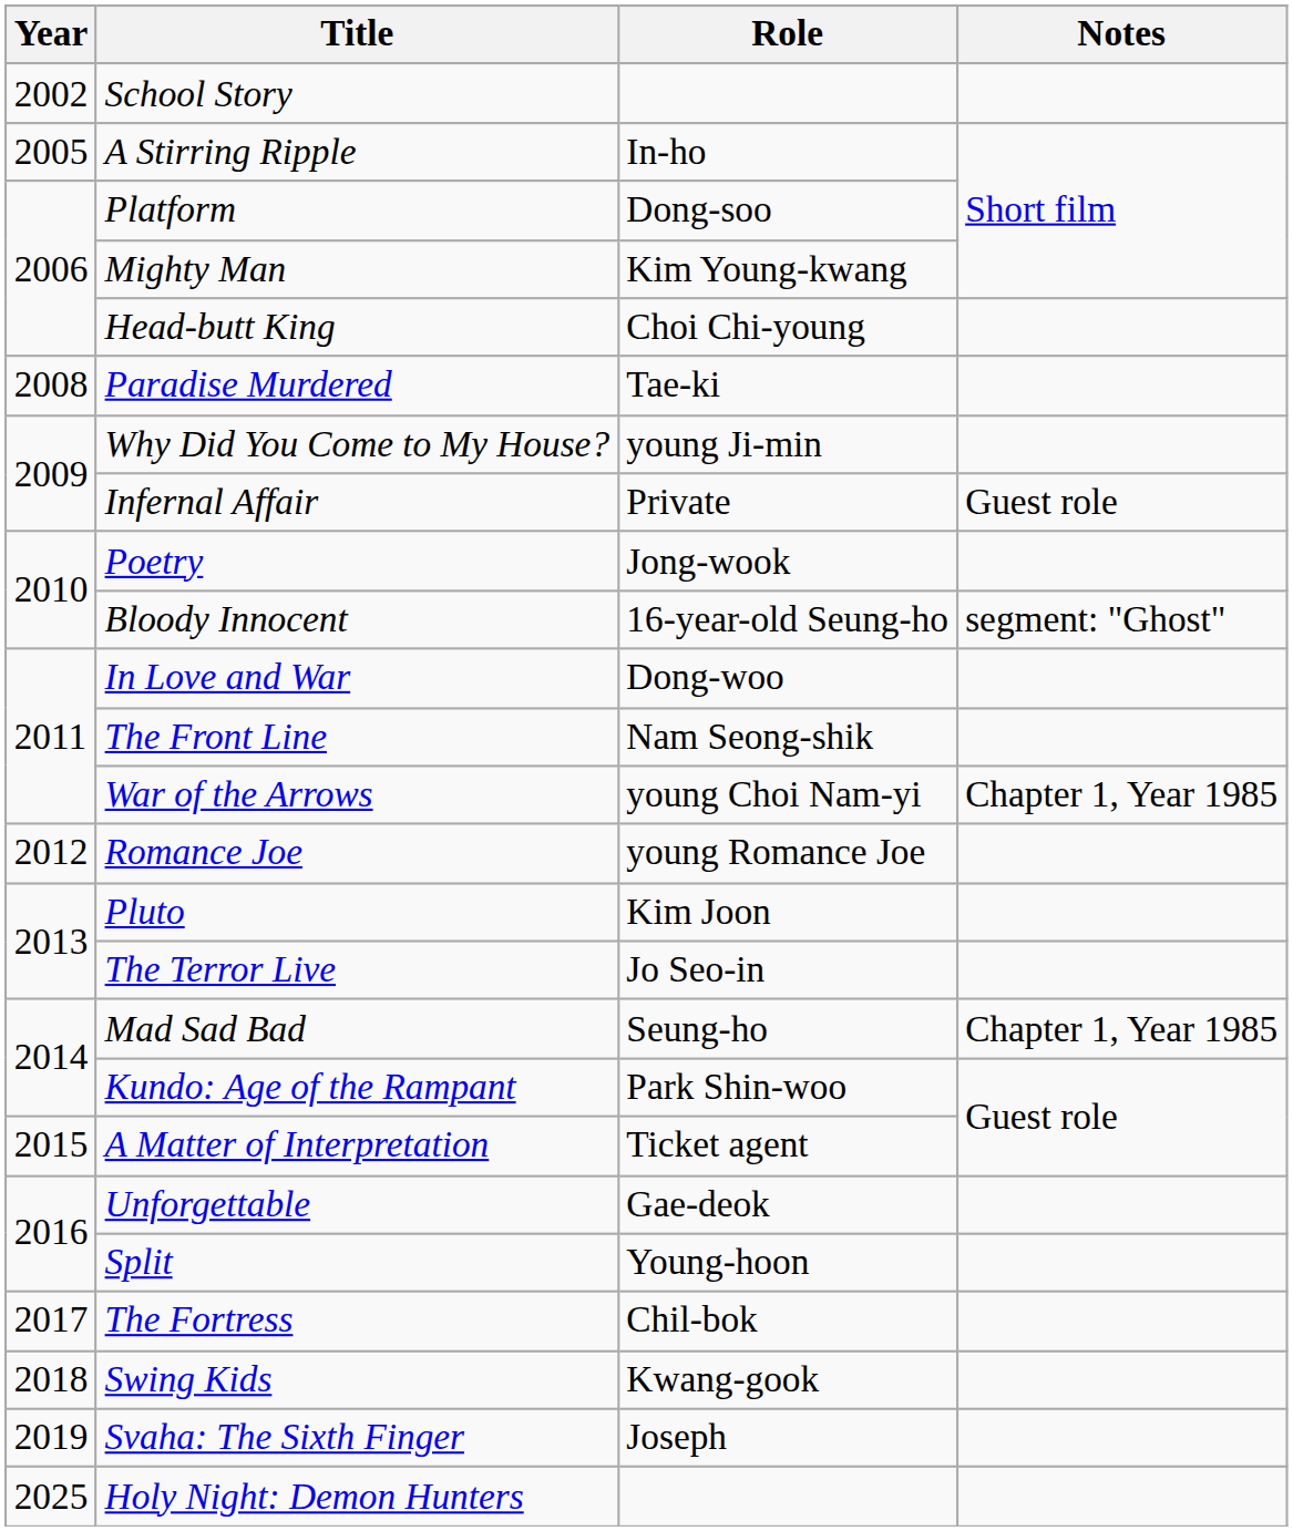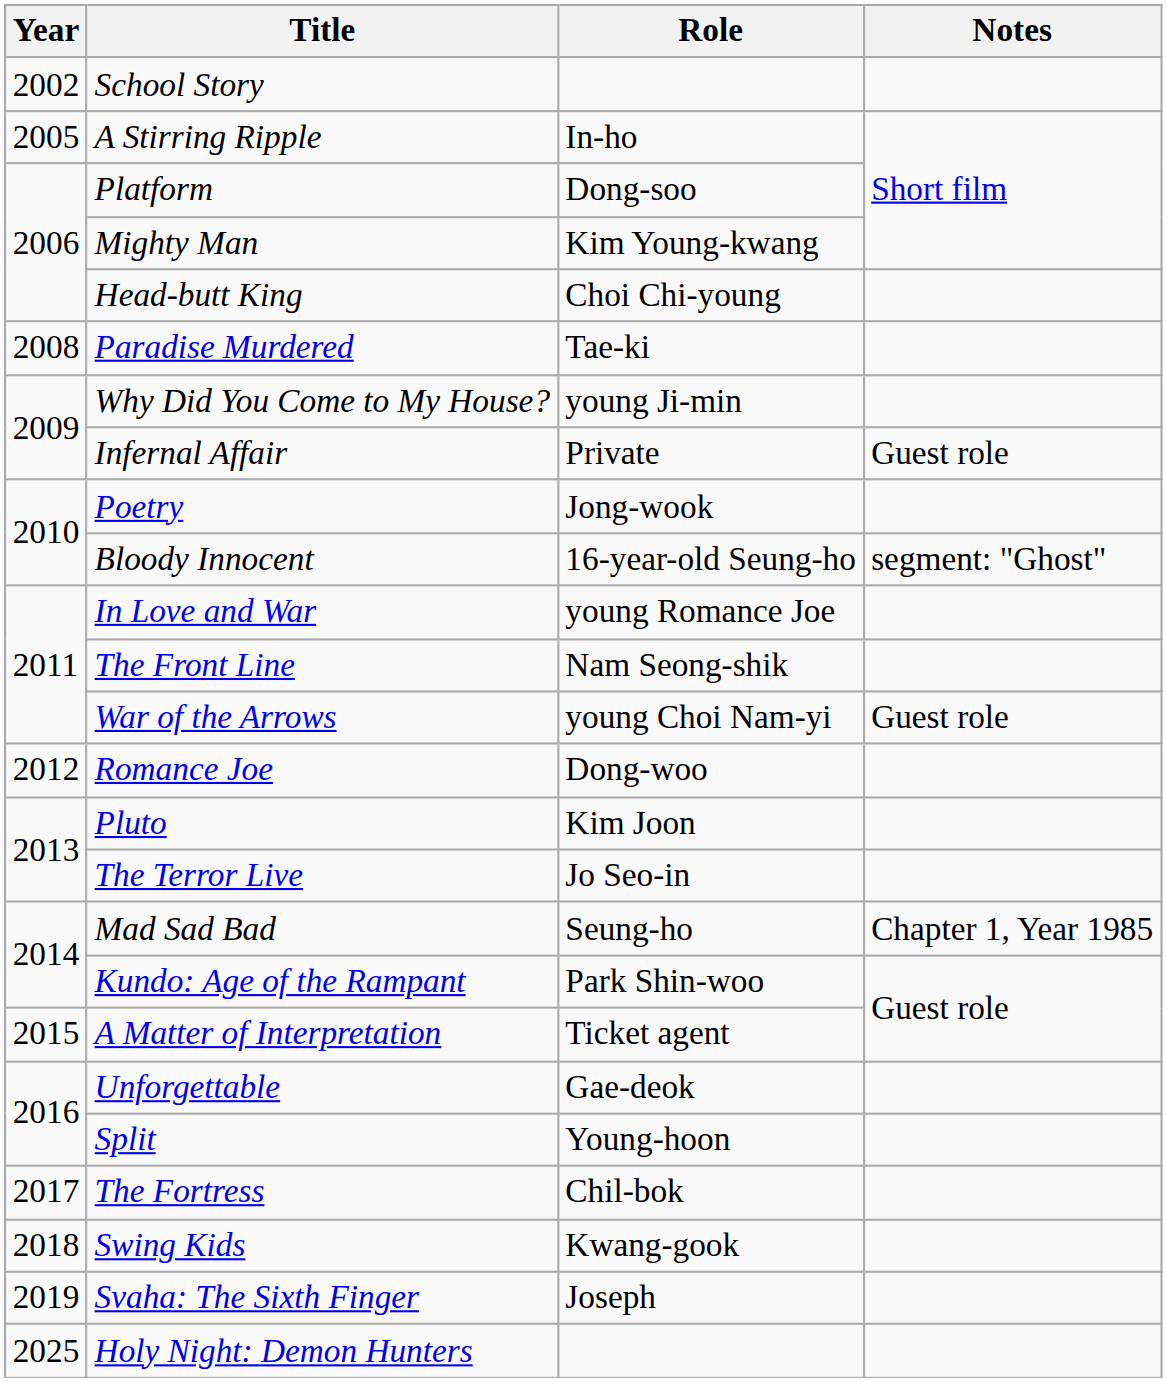In Love and War | Role: Dong-woo -> young Romance Joe
War of the Arrows | Notes: Chapter 1, Year 1985 -> Guest role
Romance Joe | Role: young Romance Joe -> Dong-woo
